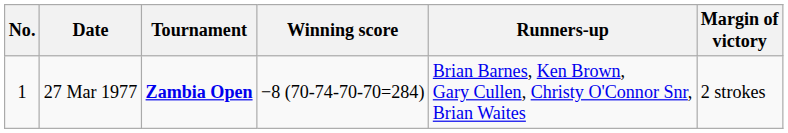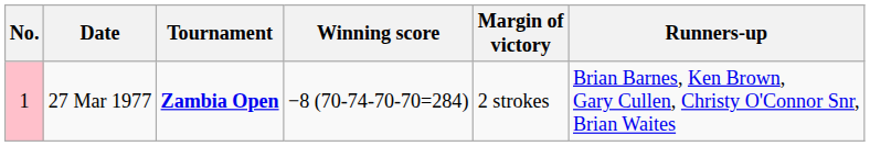columns swapped: Margin of victory <-> Runners-up
27 Mar 1977 | No.: no background -> pink background
